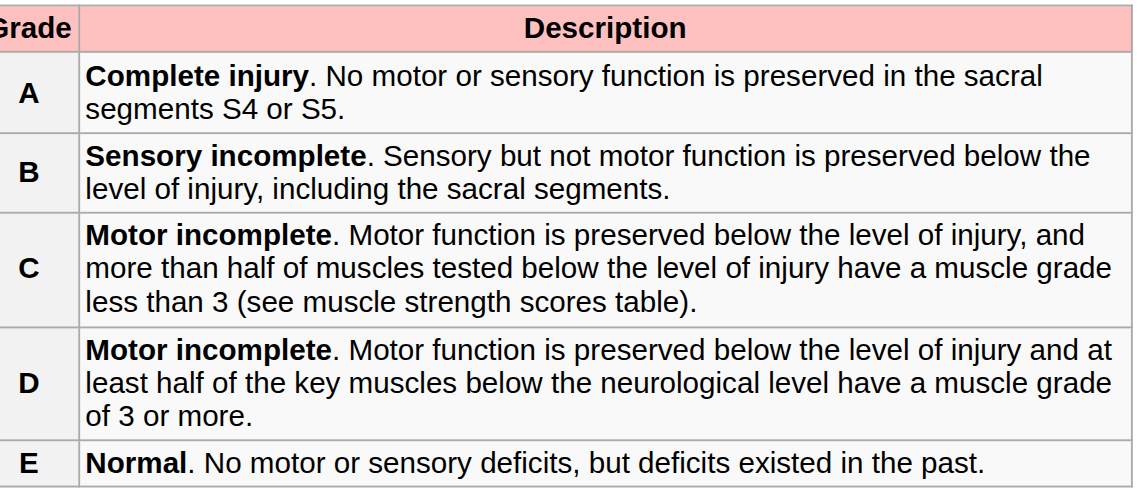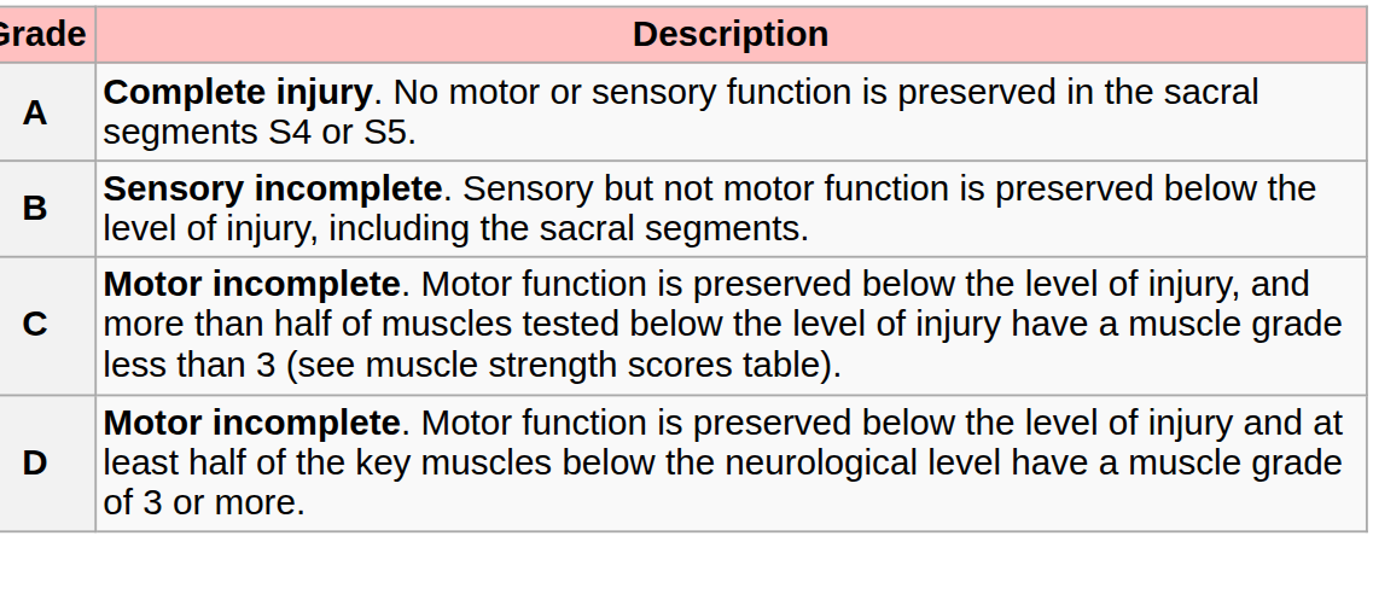- row: E | Normal. No motor or sensory deficits, but deficits existed in the past.
